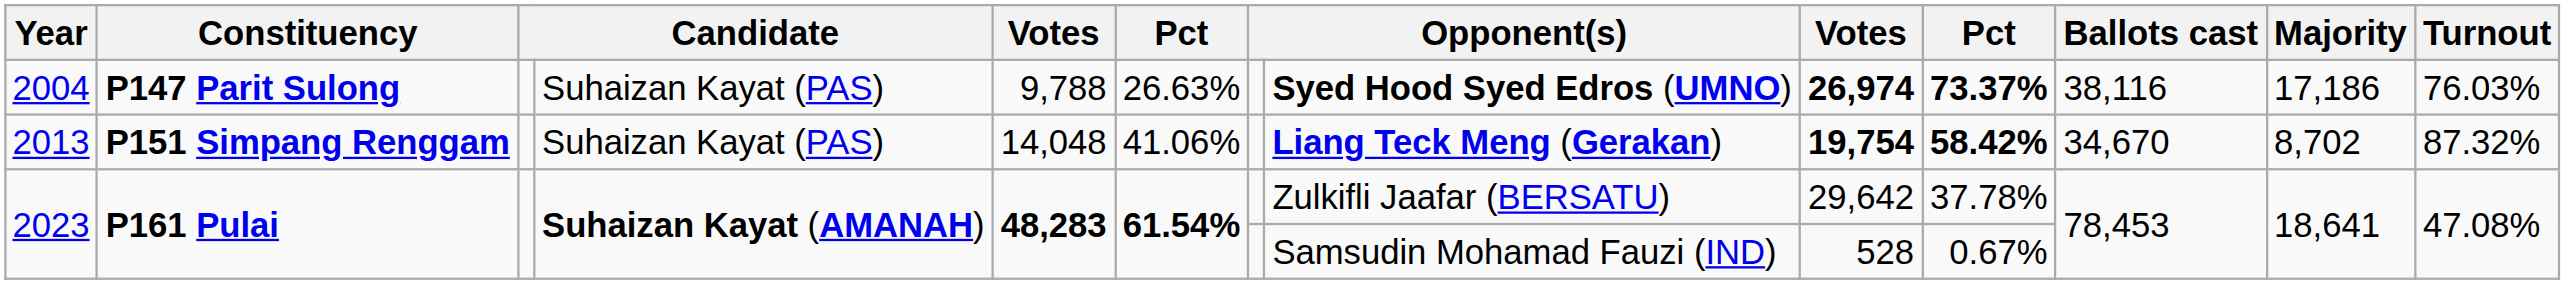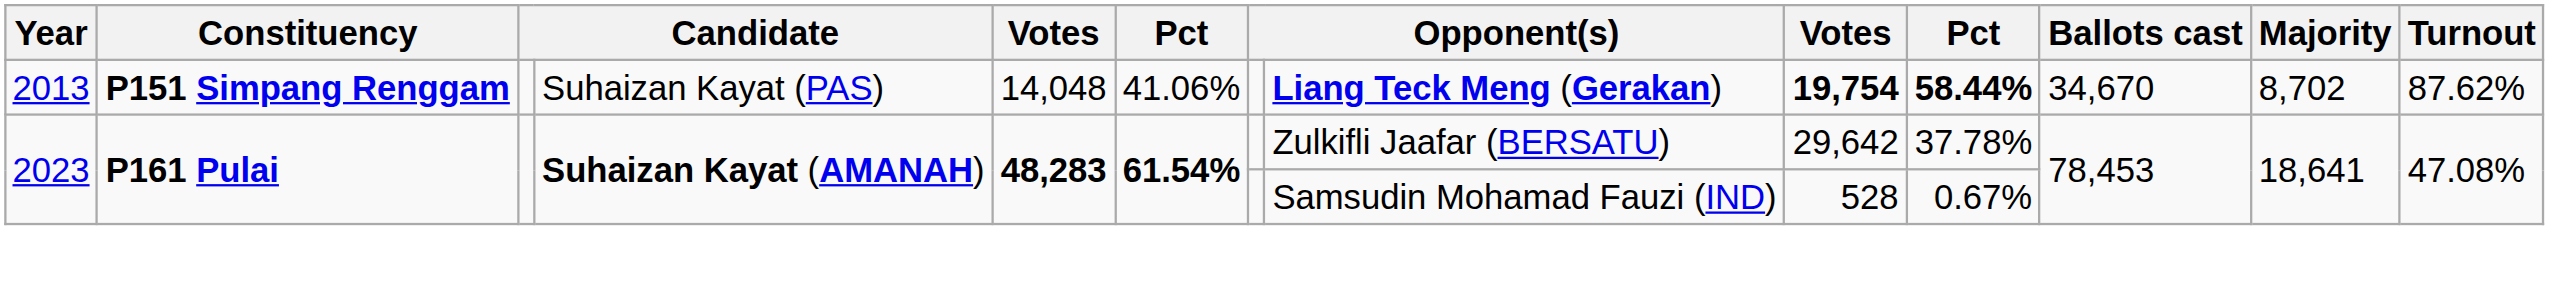- row: 2004 | P147 Parit Sulong | Suhaizan Kayat (PAS) | 9,788 | 26.63% | Syed Hood Syed Edros (UMNO) | 26,974 | 73.37% | 38,116 | 17,186 | 76.03%
2013 | column 10: 58.42% -> 58.44%
2013 | Turnout: 87.32% -> 87.62%
